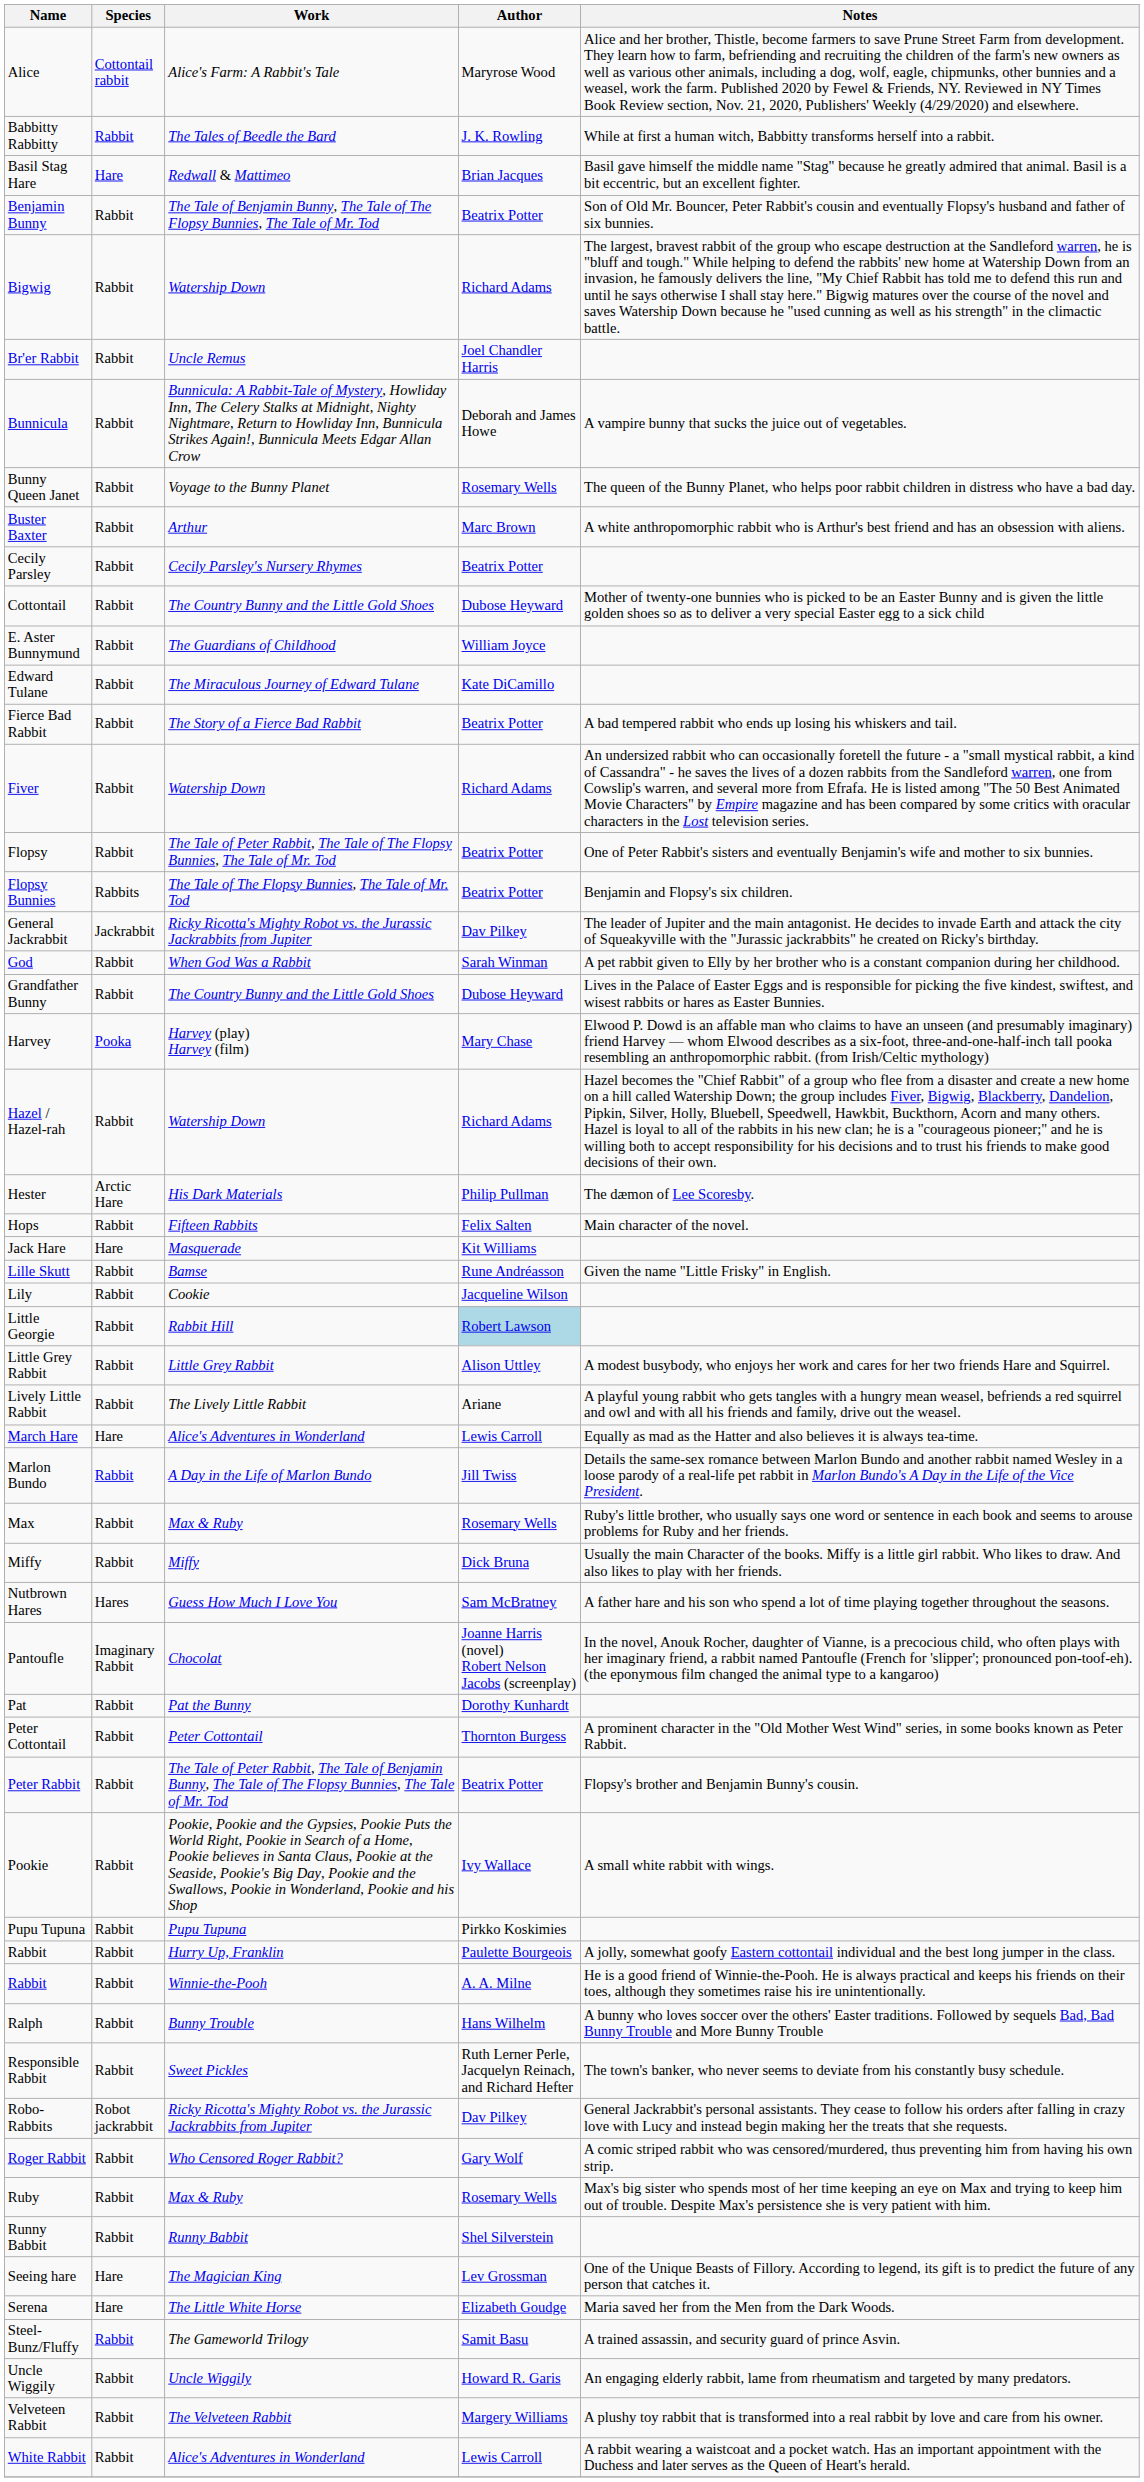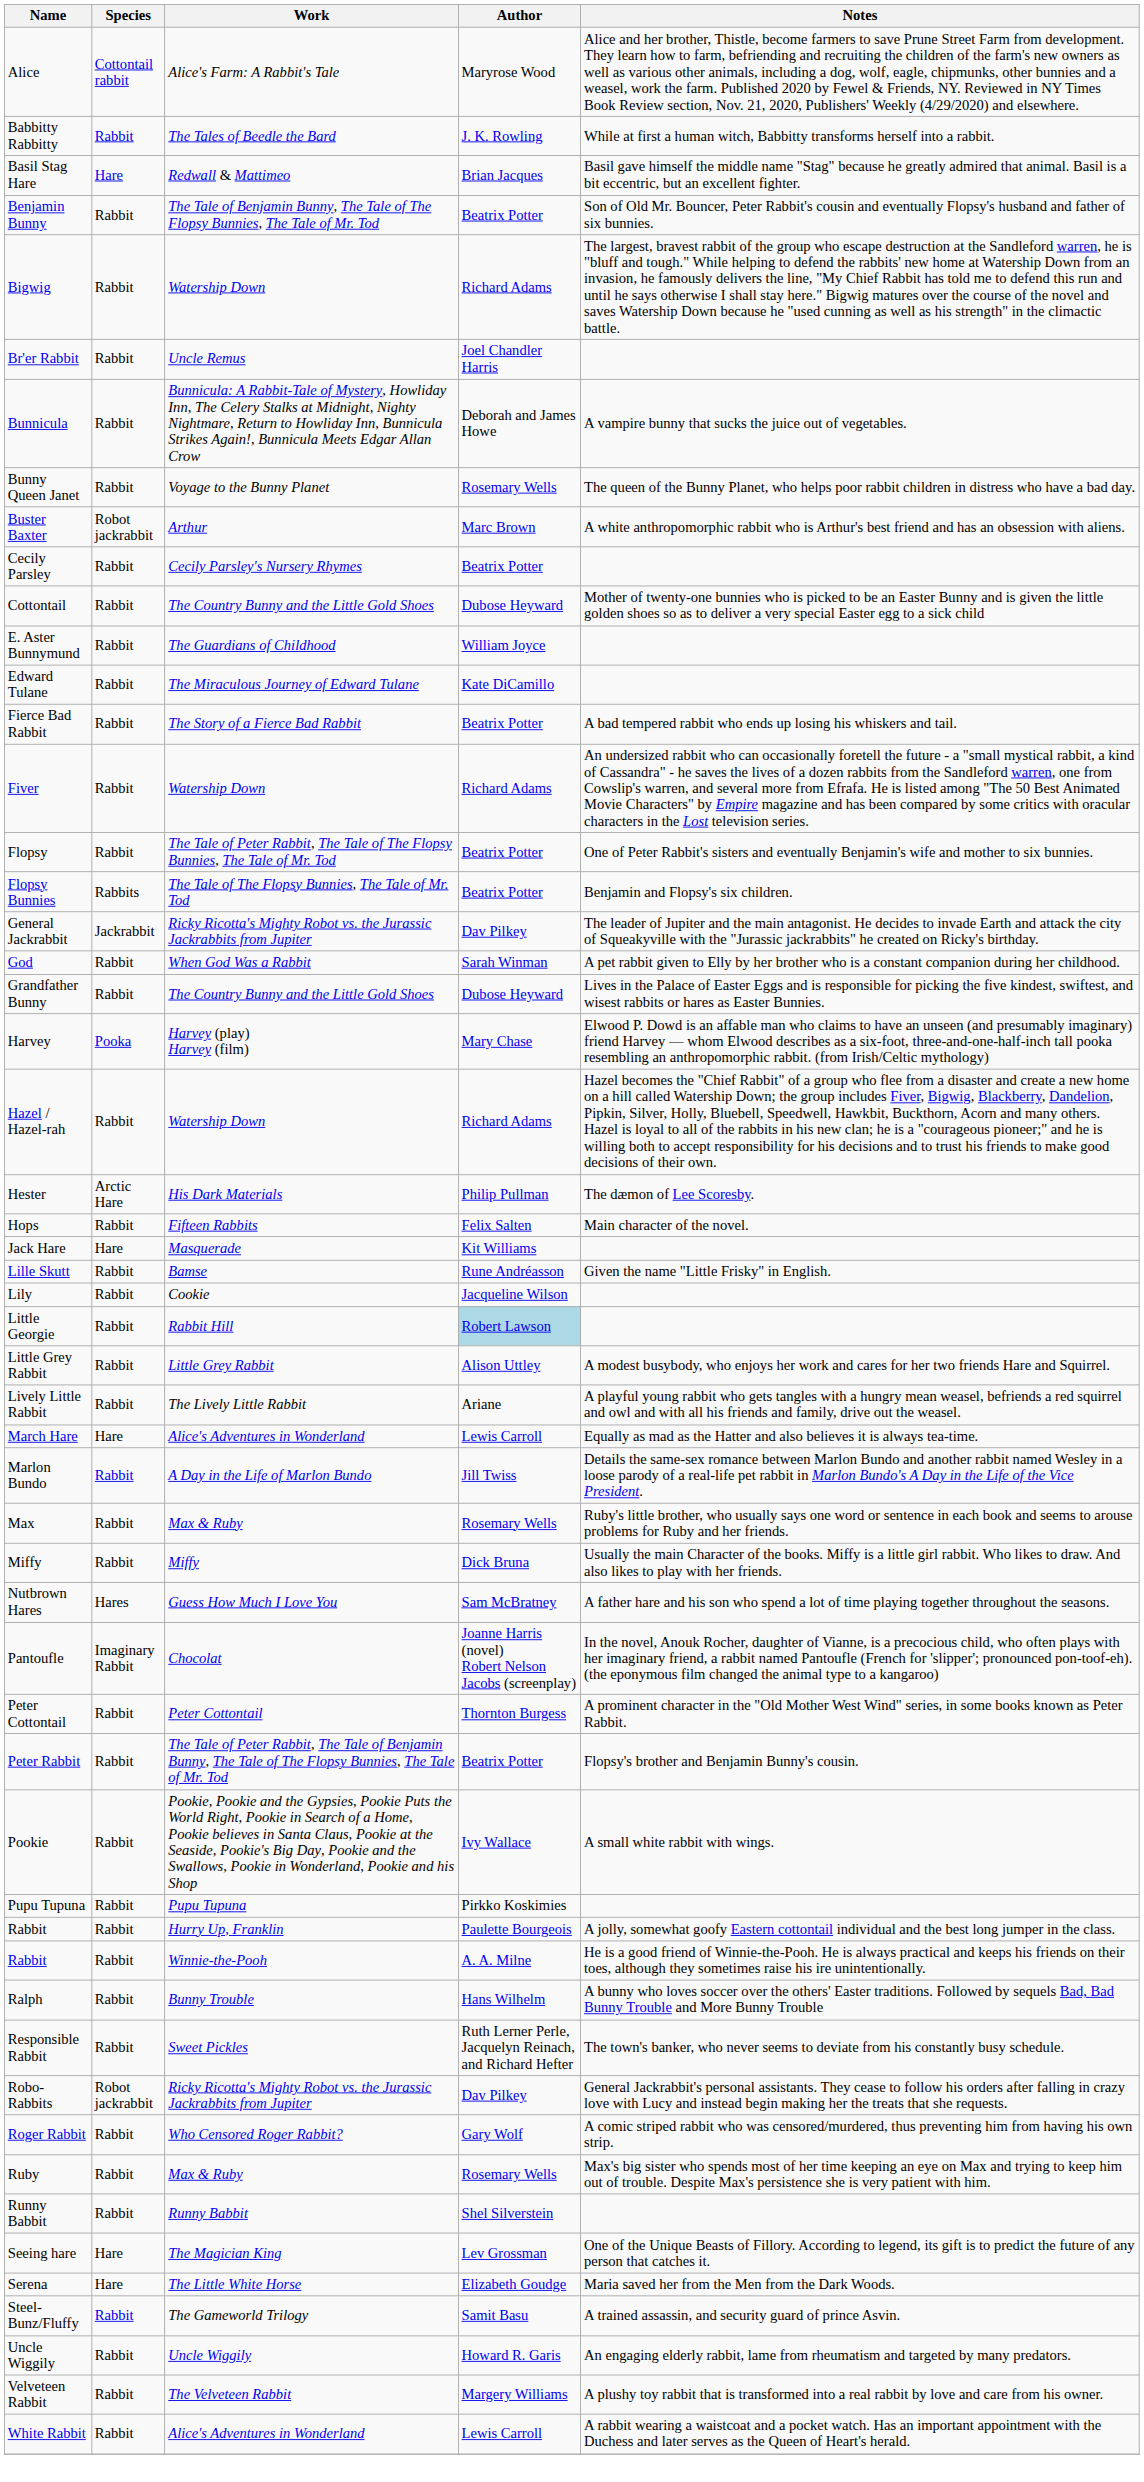Buster Baxter | Species: Rabbit -> Robot jackrabbit
- row: Pat | Rabbit | Pat the Bunny | Dorothy Kunhardt
